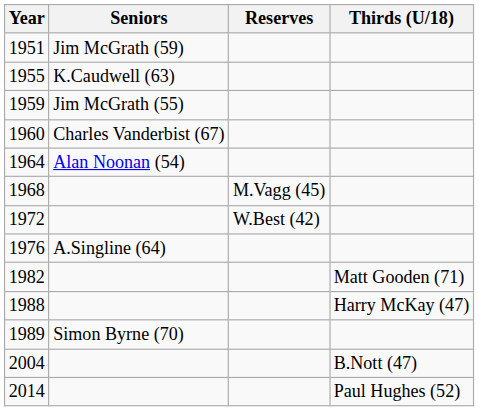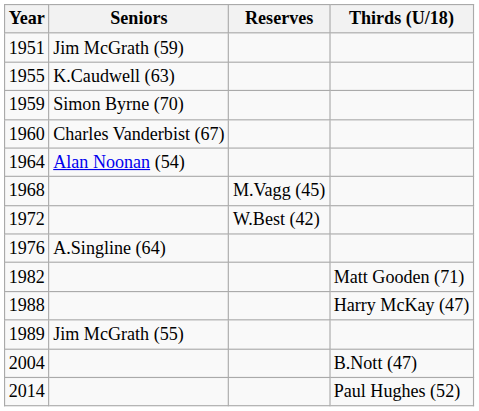1959 | Seniors: Jim McGrath (55) -> Simon Byrne (70)
1989 | Seniors: Simon Byrne (70) -> Jim McGrath (55)
